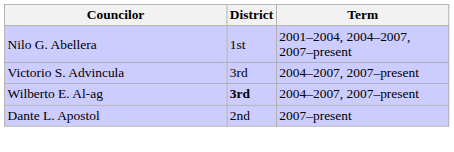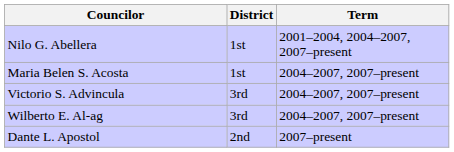+ row: Maria Belen S. Acosta | 1st | 2004–2007, 2007–present
Wilberto E. Al-ag | District: bold -> normal
